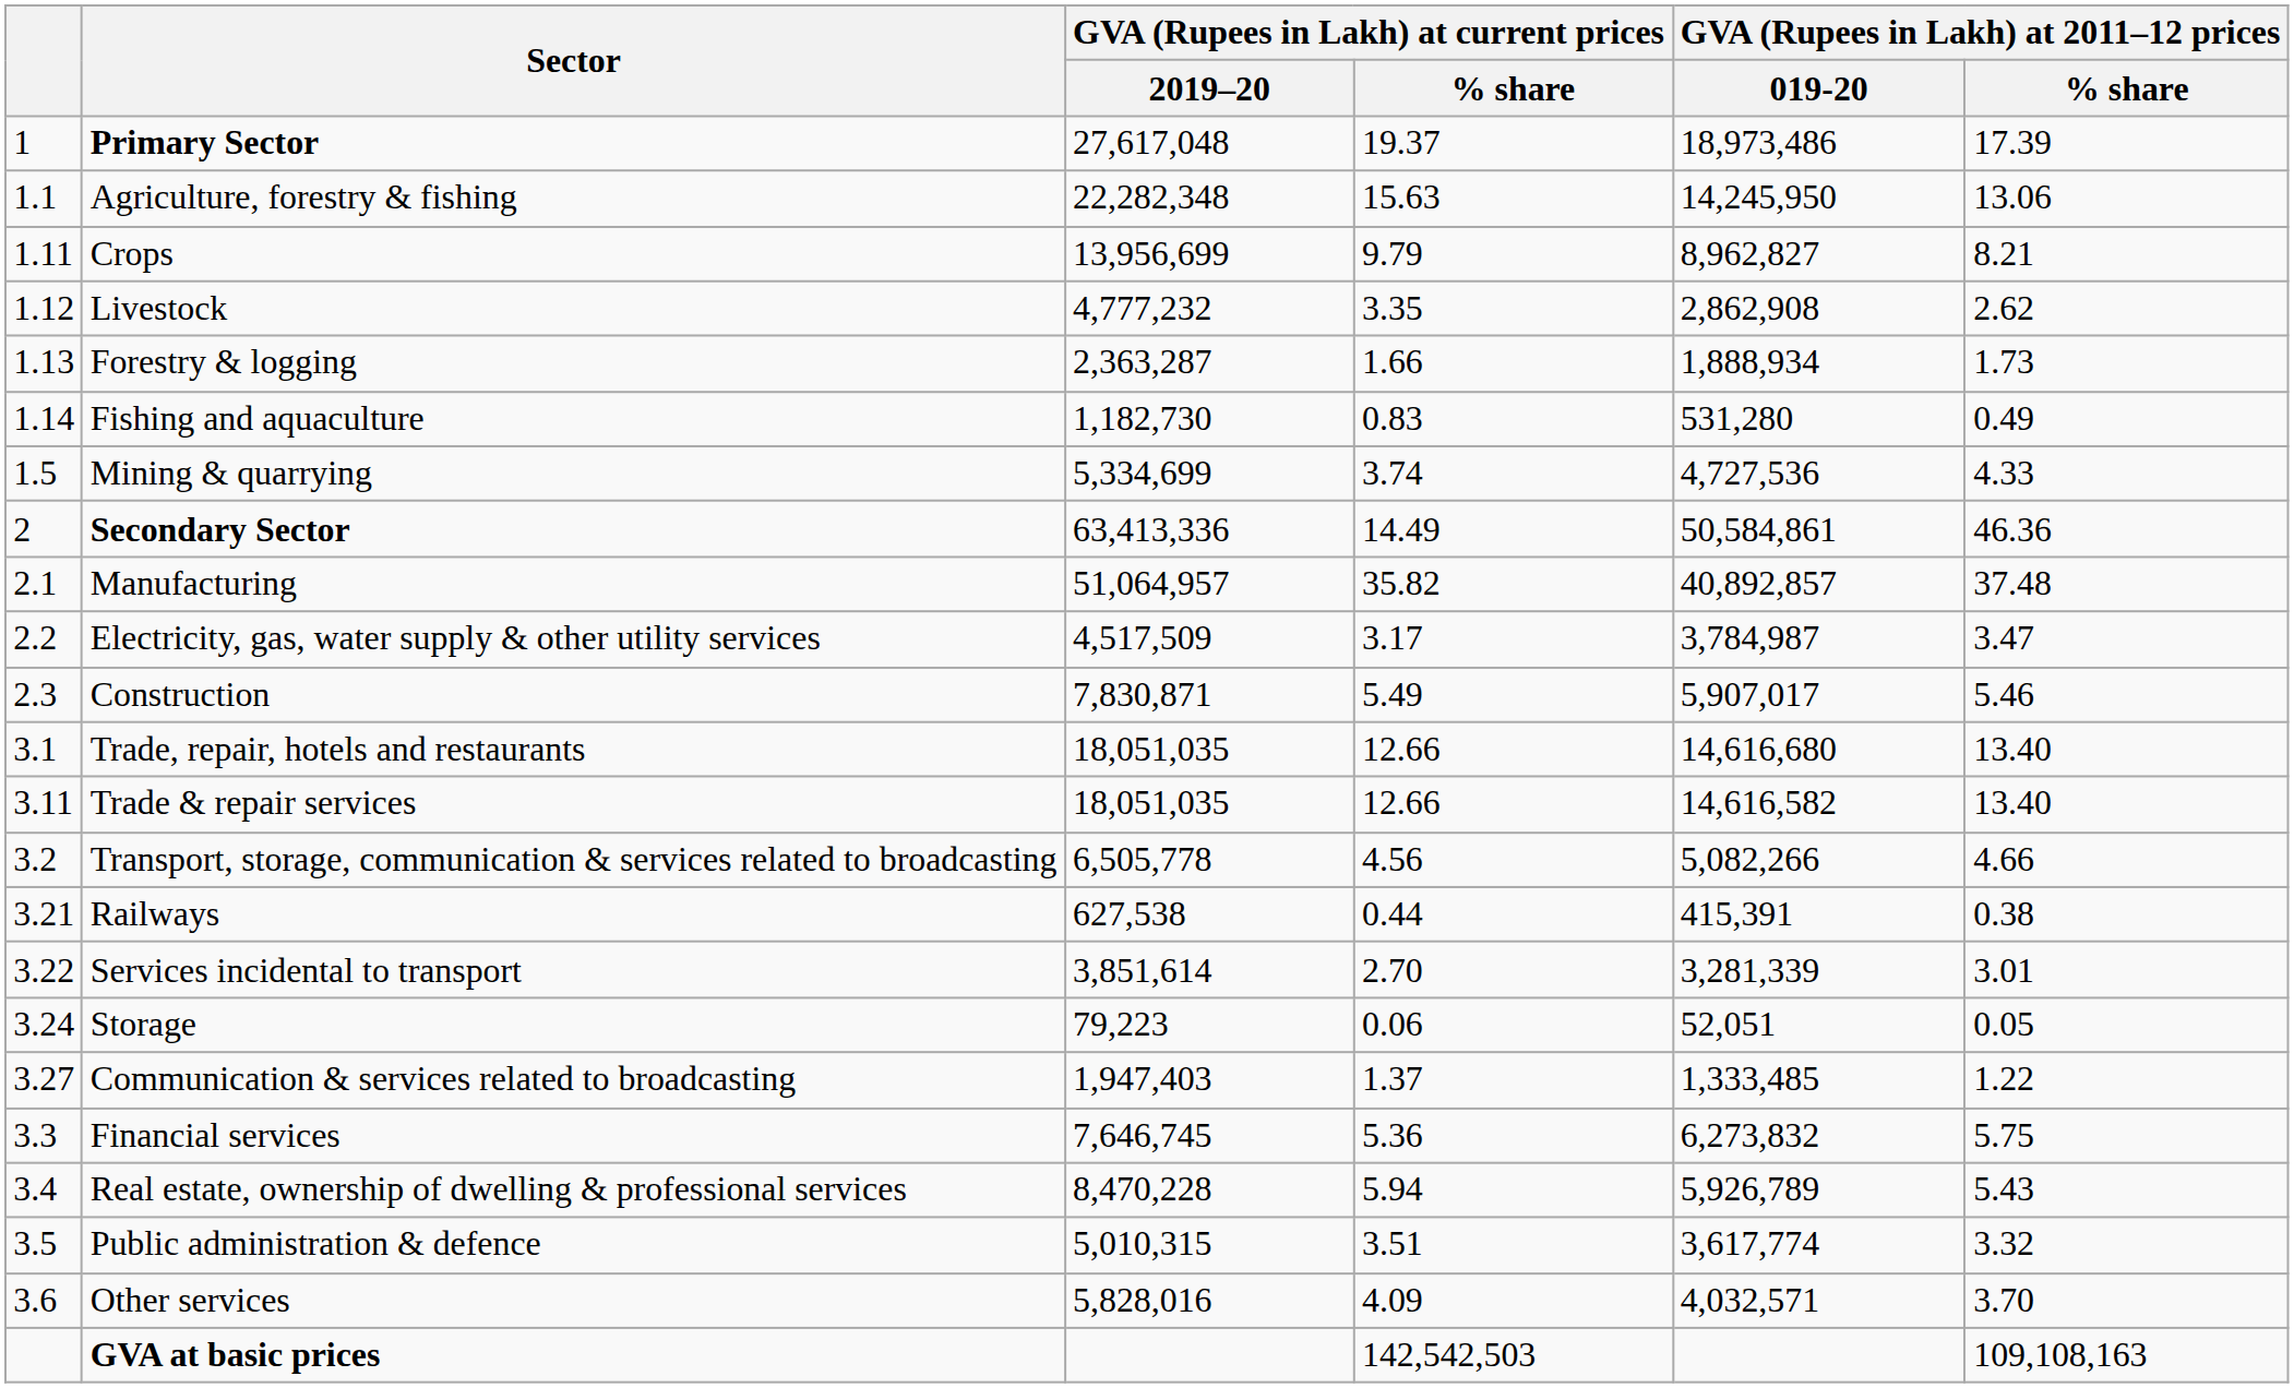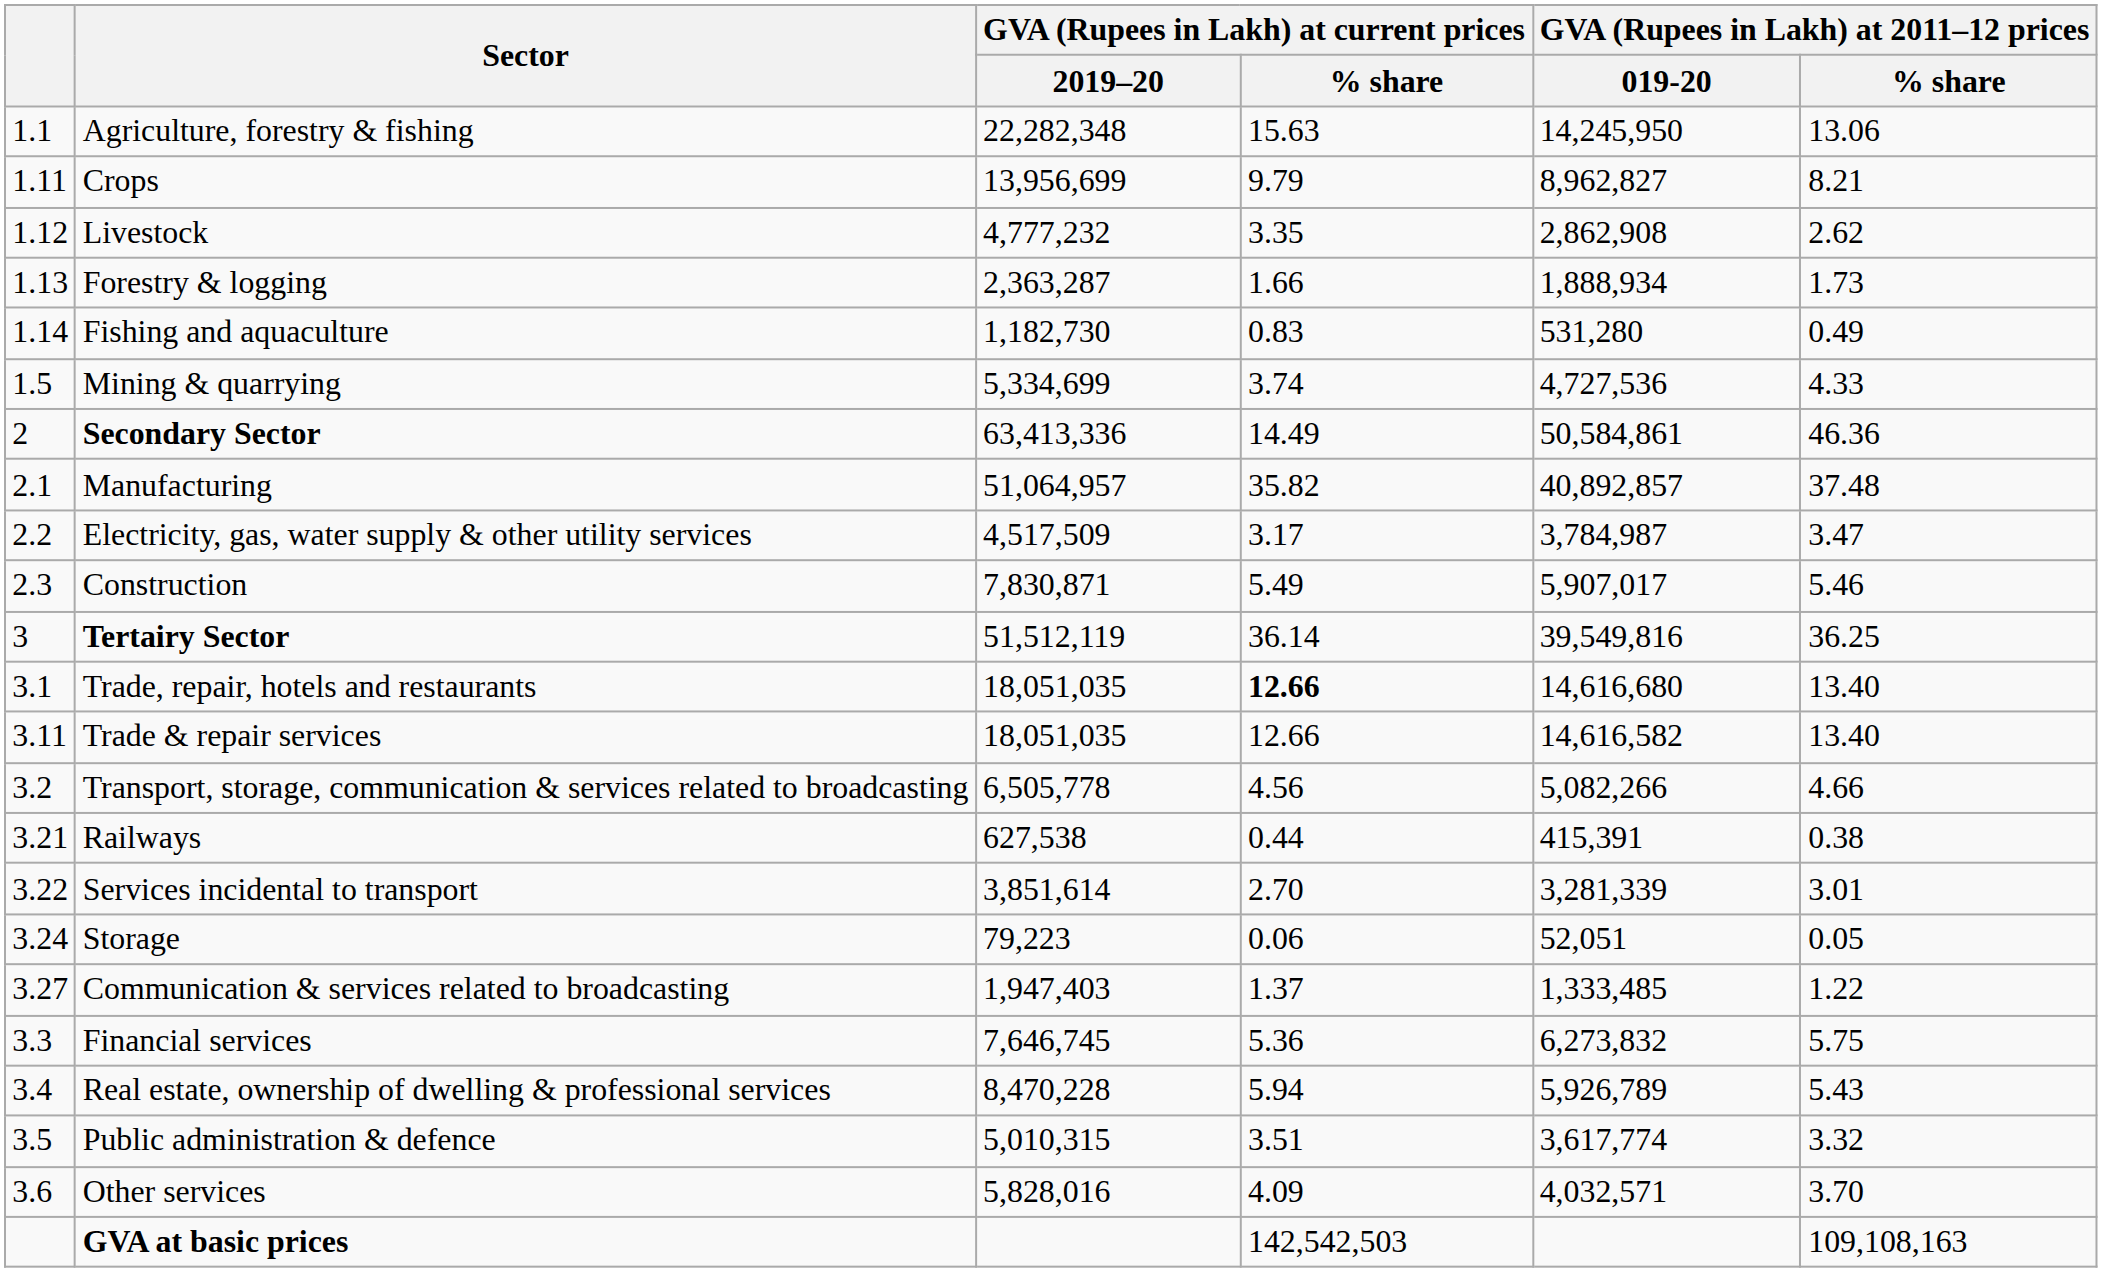- row: 1 | Primary Sector | 27,617,048 | 19.37 | 18,973,486 | 17.39
+ row: 3 | Tertairy Sector | 51,512,119 | 36.14 | 39,549,816 | 36.25
Trade, repair, hotels and restaurants | GVA (Rupees in Lakh) at current prices / % share: normal -> bold
